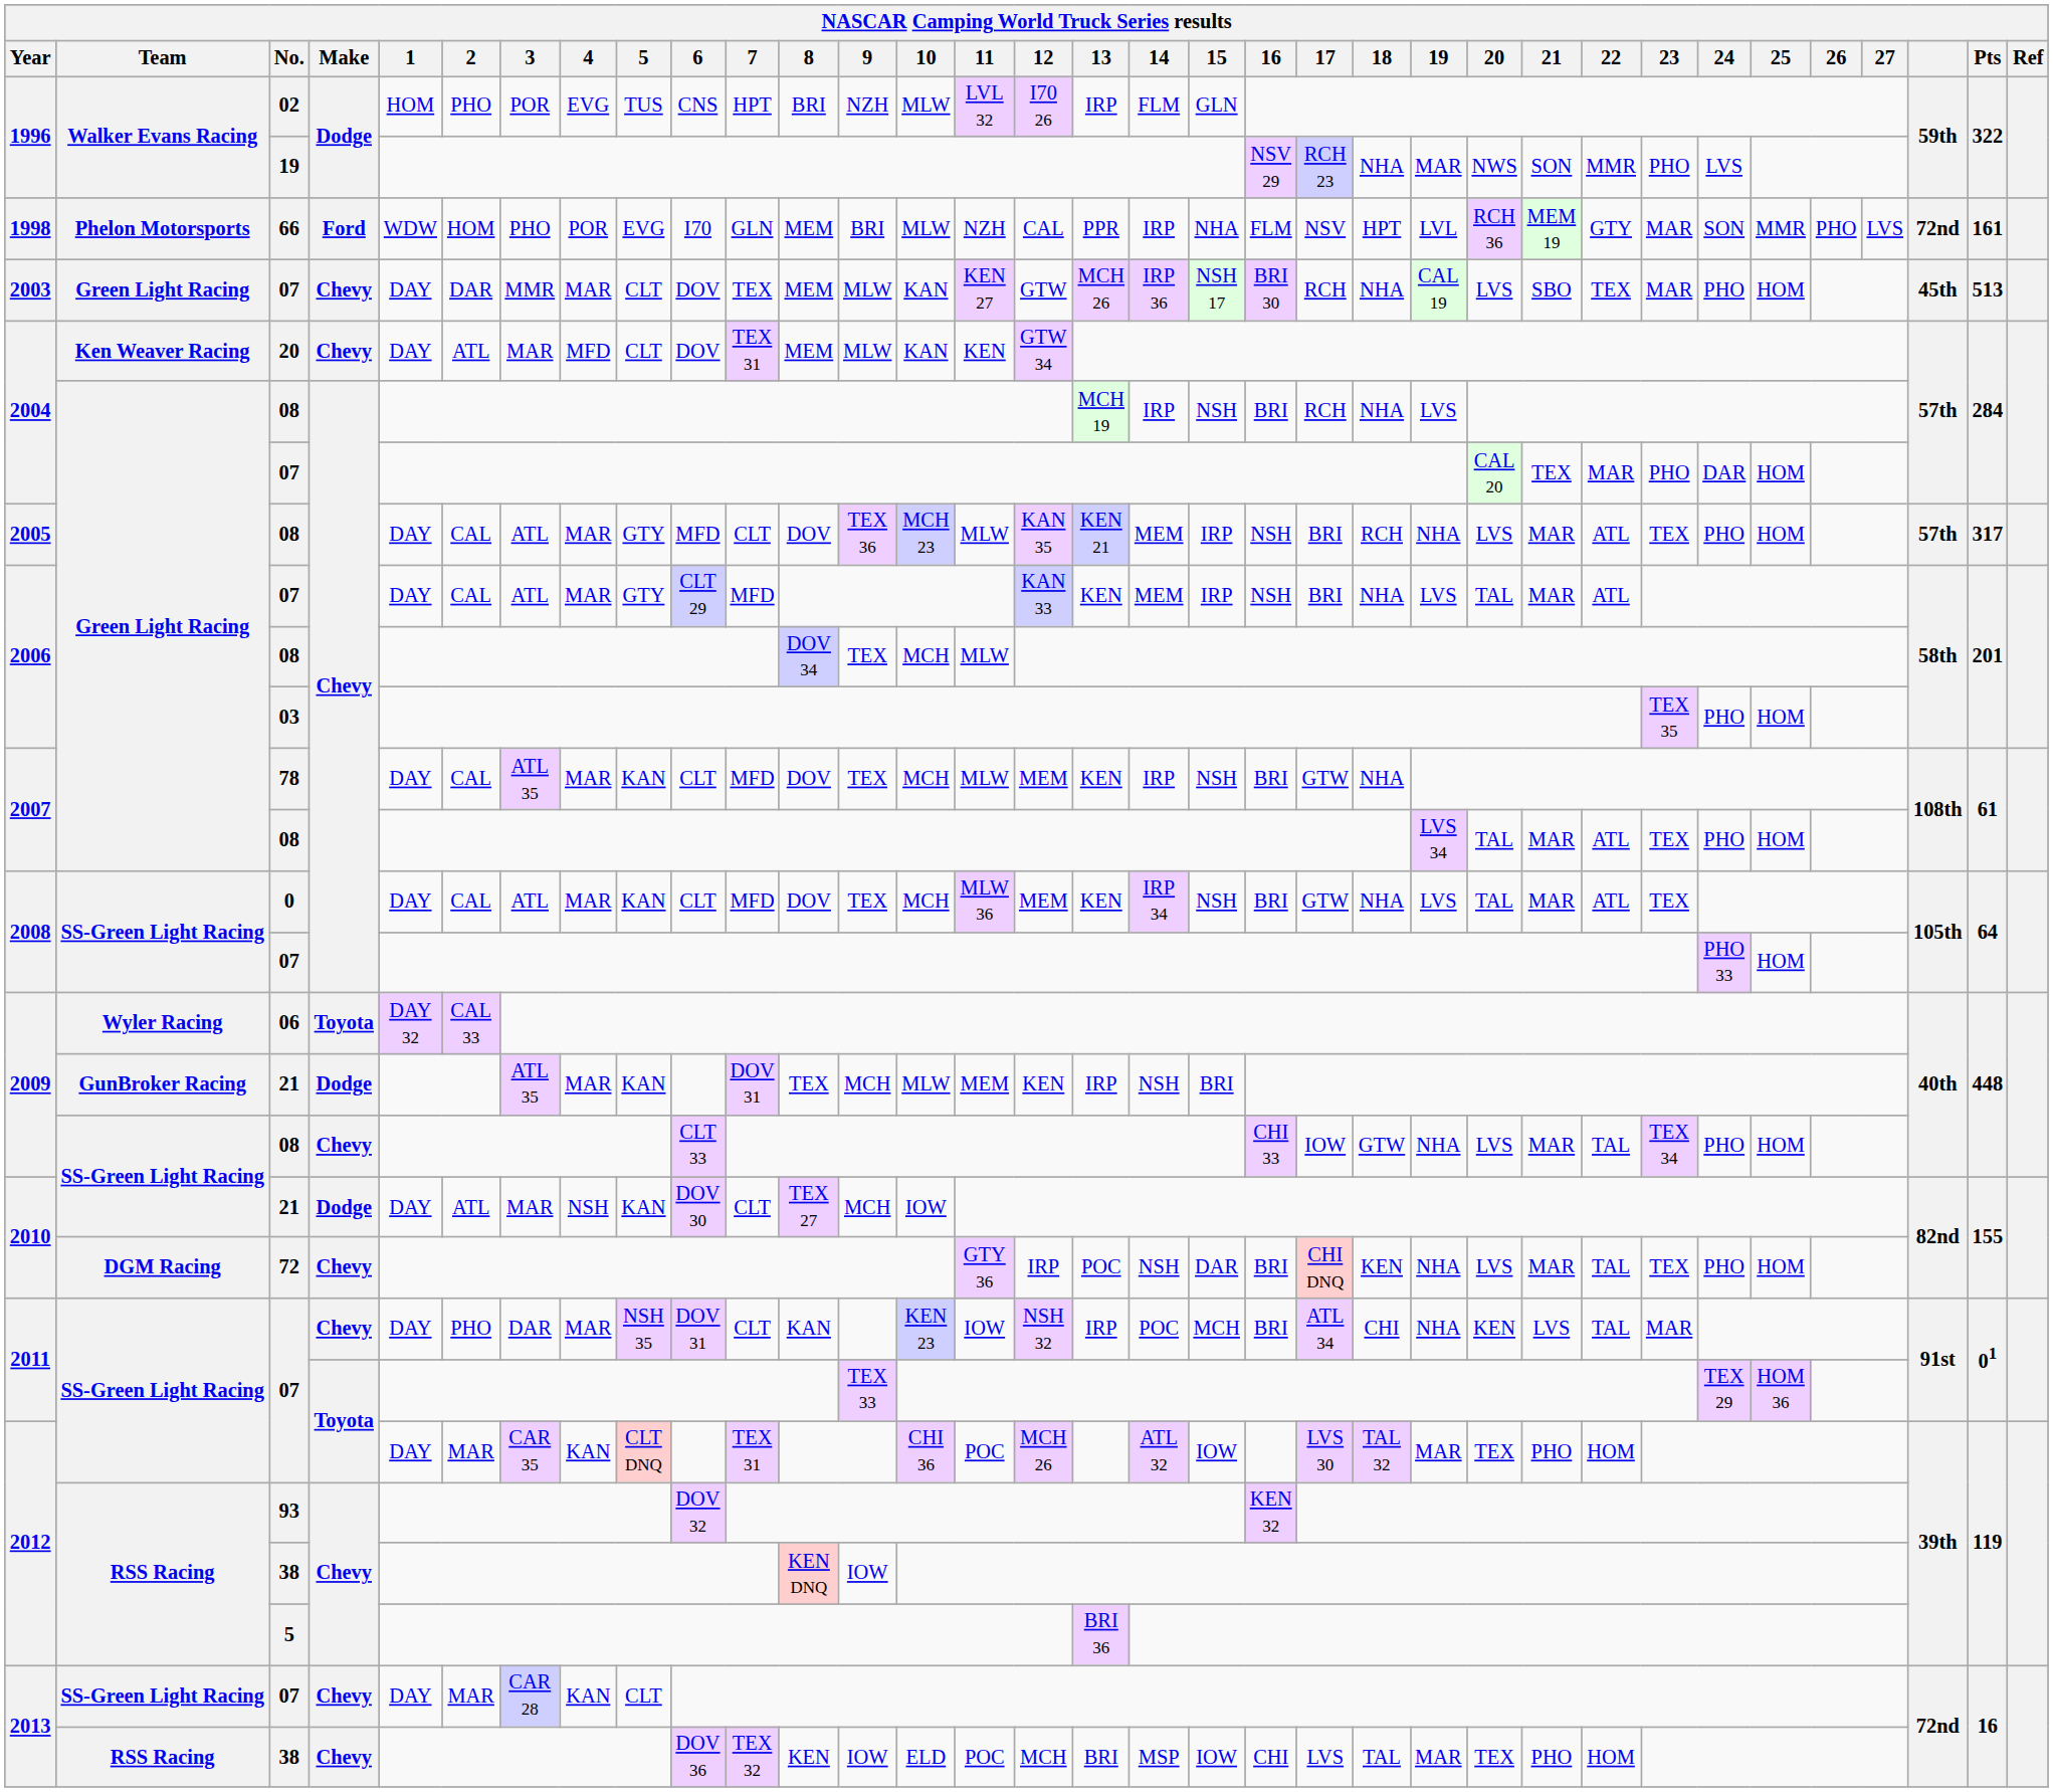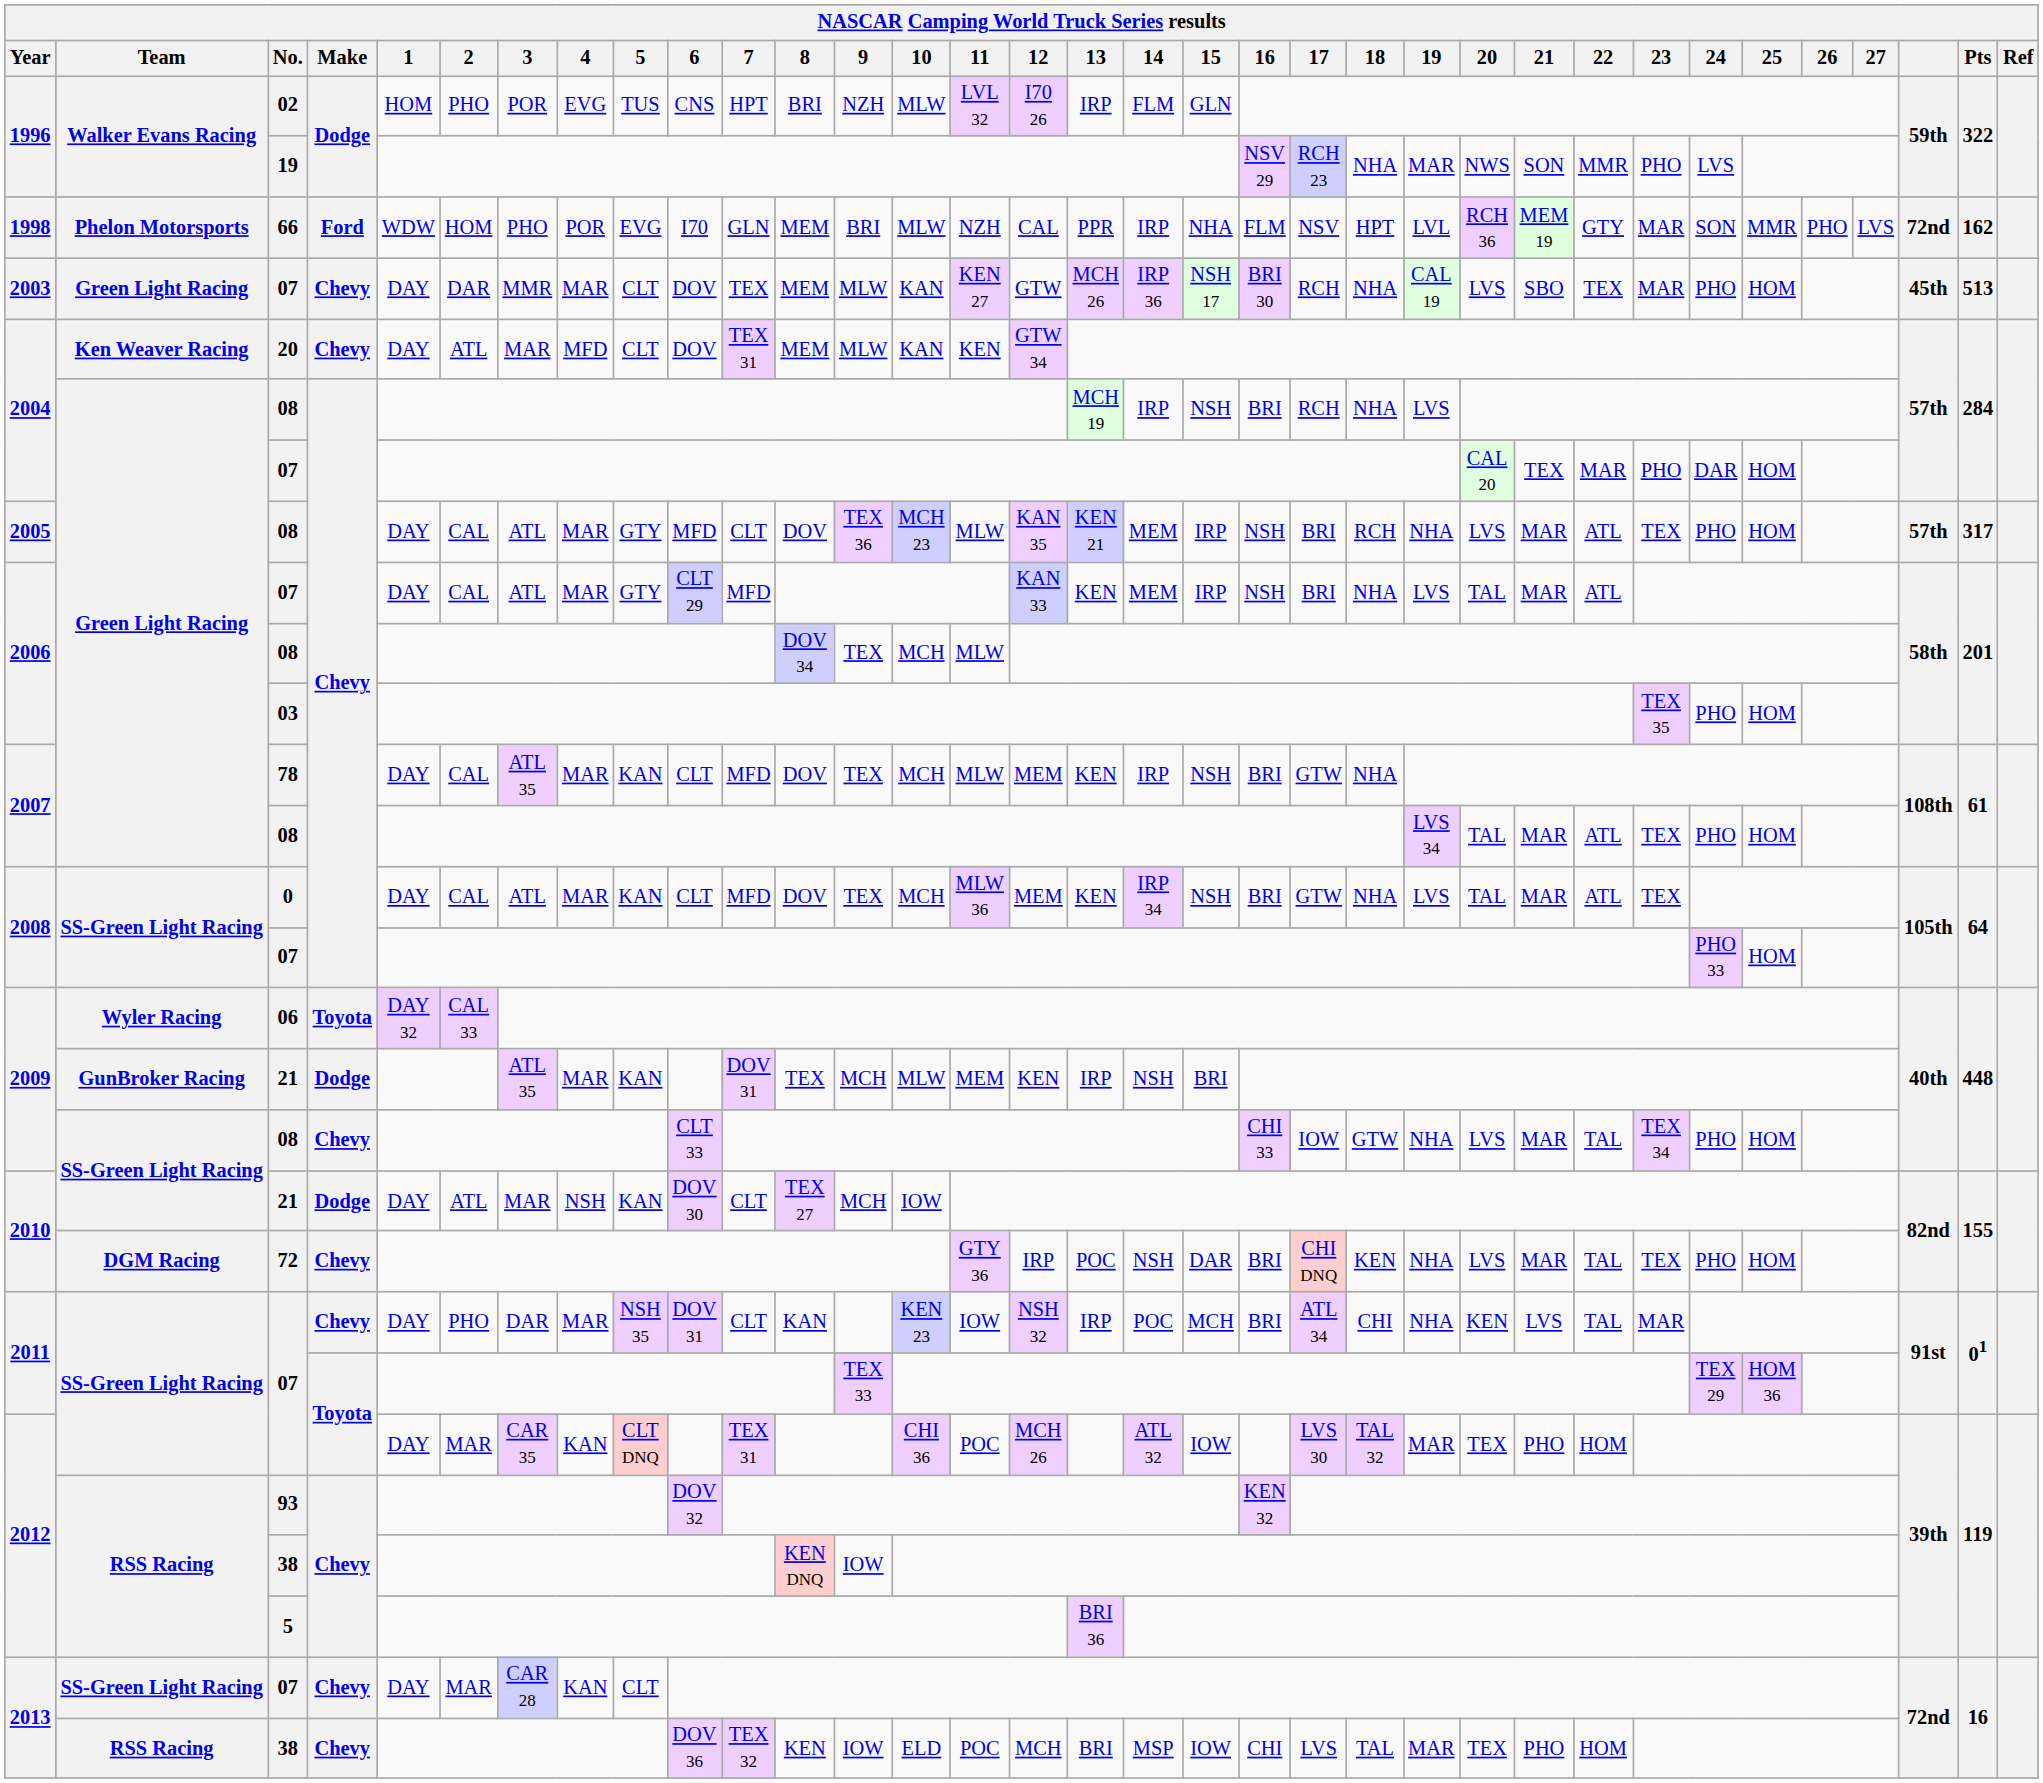66 | Pts: 161 -> 162
